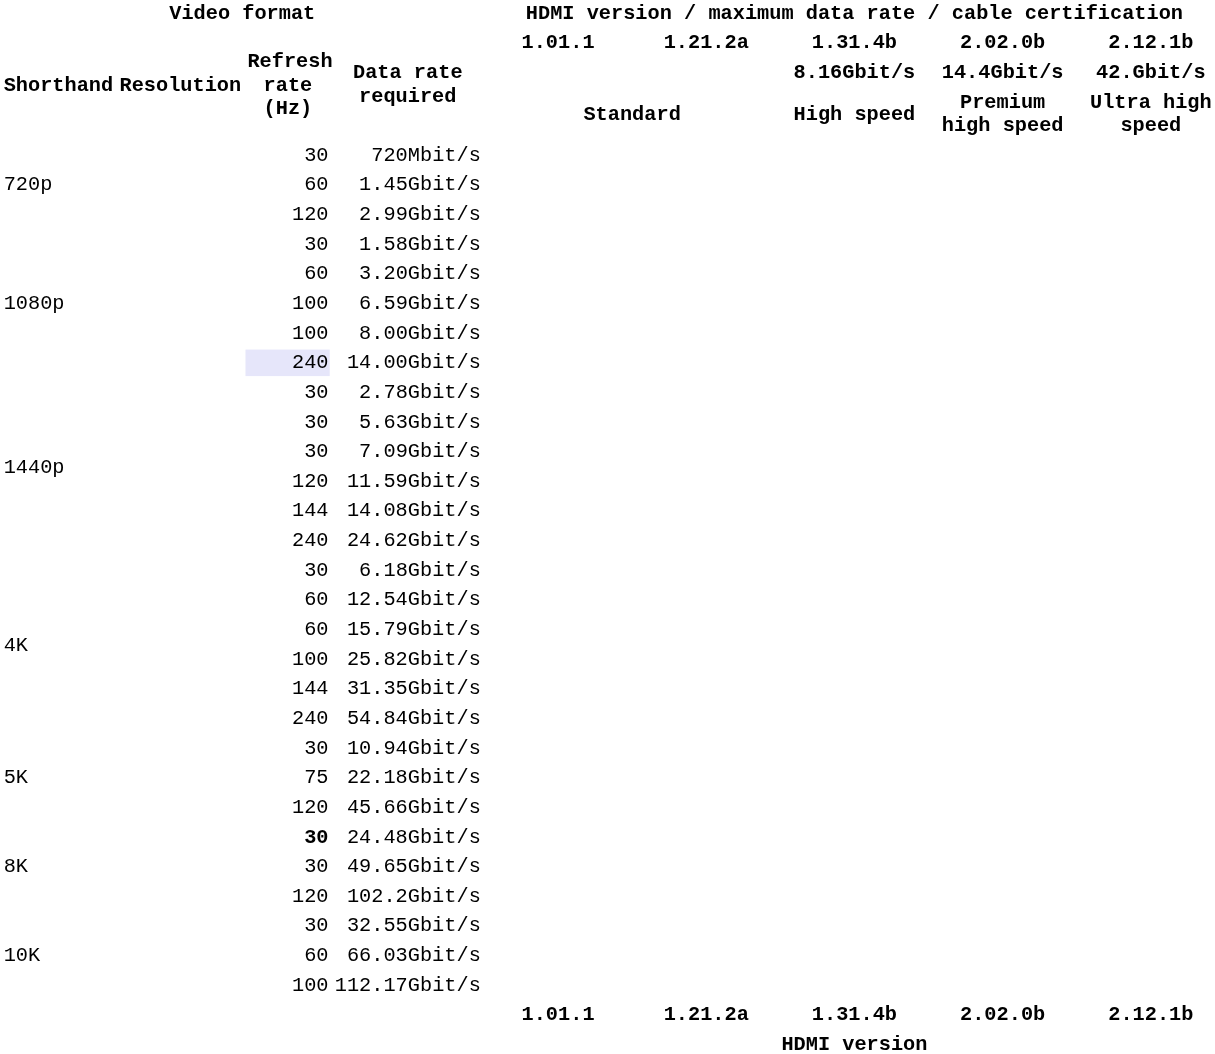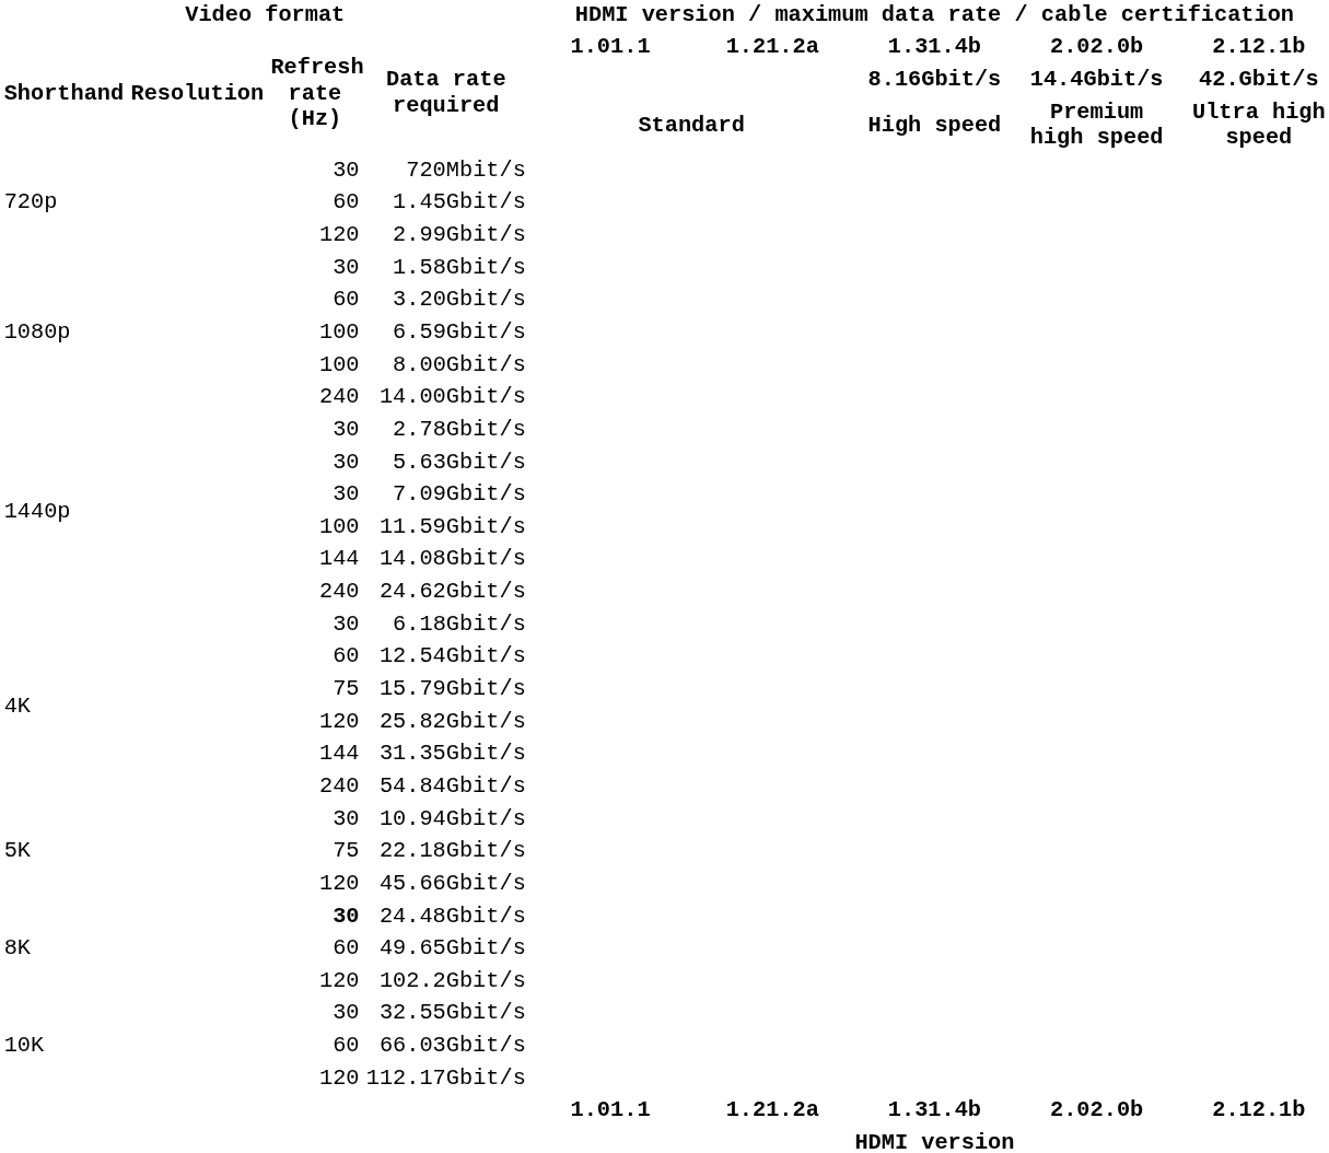14.00Gbit/s | Video format / Refresh rate (Hz): lavender background -> no background
11.59Gbit/s | Video format / Refresh rate (Hz): 120 -> 100
15.79Gbit/s | Video format / Refresh rate (Hz): 60 -> 75
25.82Gbit/s | Video format / Refresh rate (Hz): 100 -> 120
49.65Gbit/s | Video format / Refresh rate (Hz): 30 -> 60
112.17Gbit/s | Video format / Refresh rate (Hz): 100 -> 120
